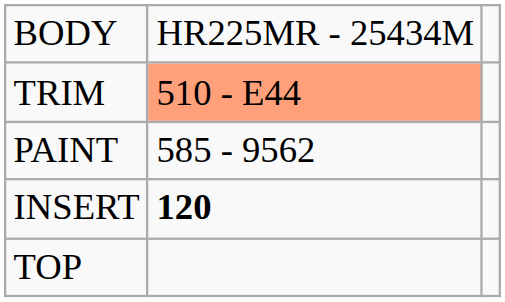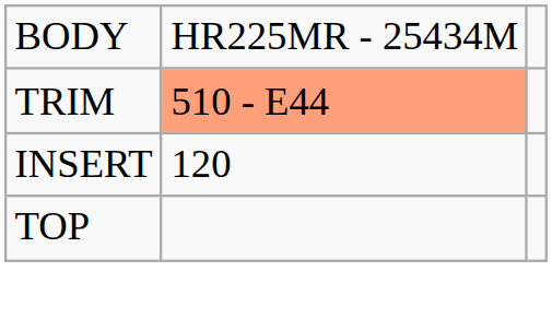- row: PAINT | 585 - 9562
INSERT | column 2: bold -> normal
